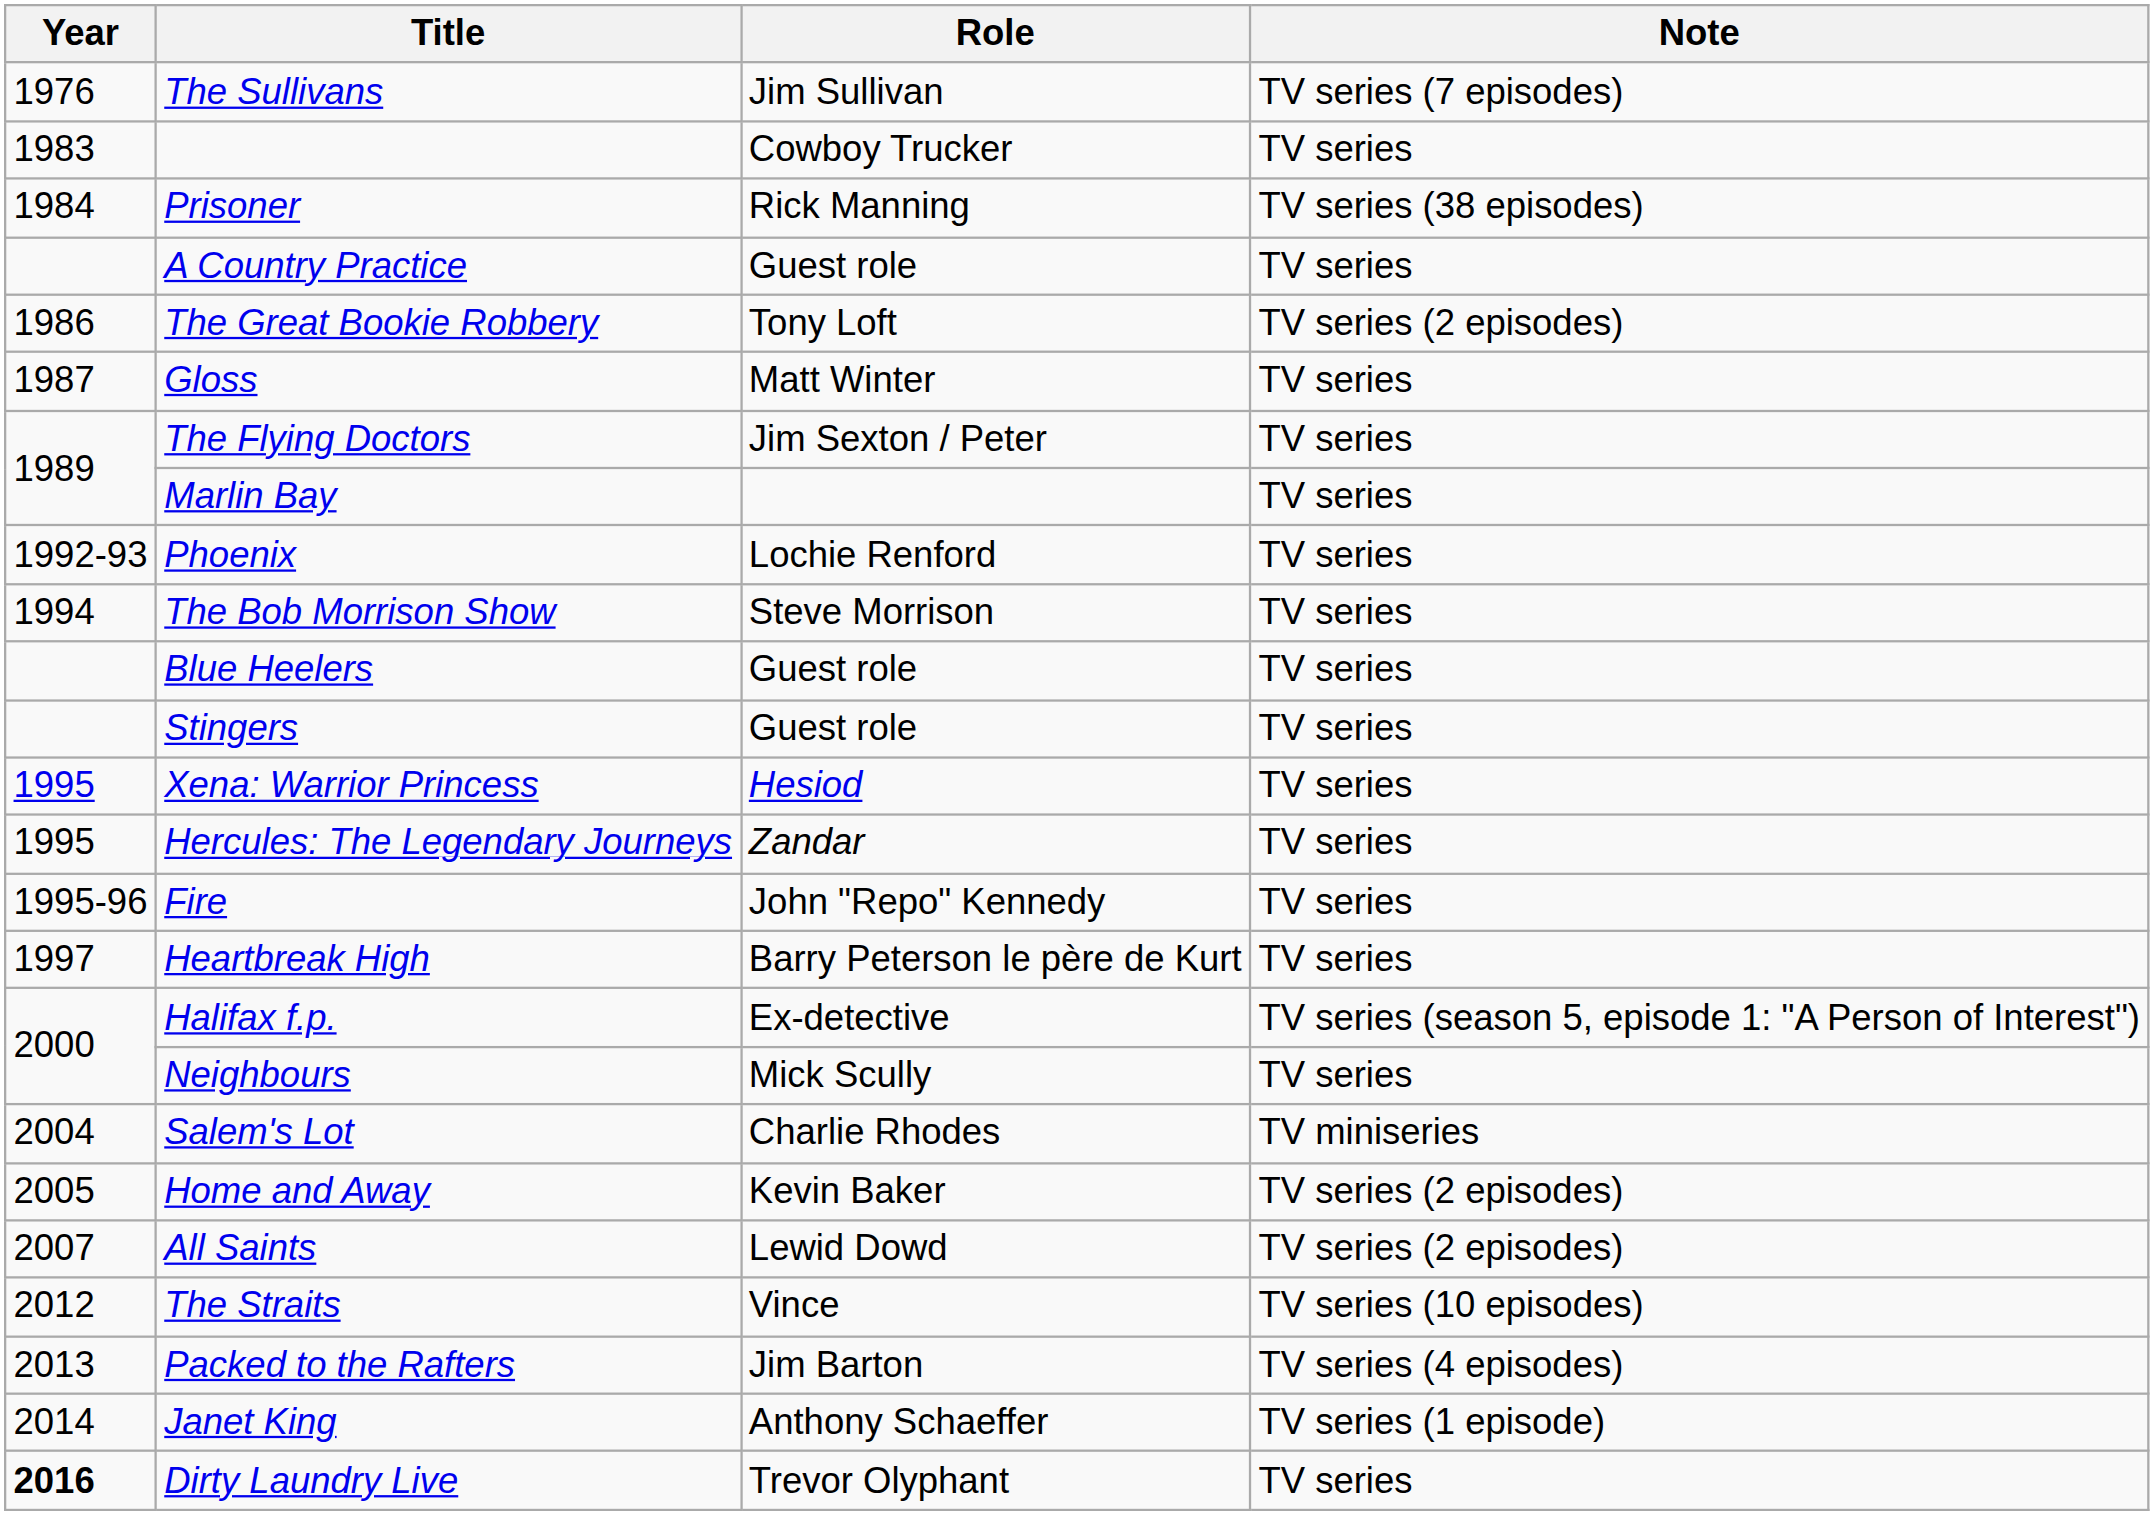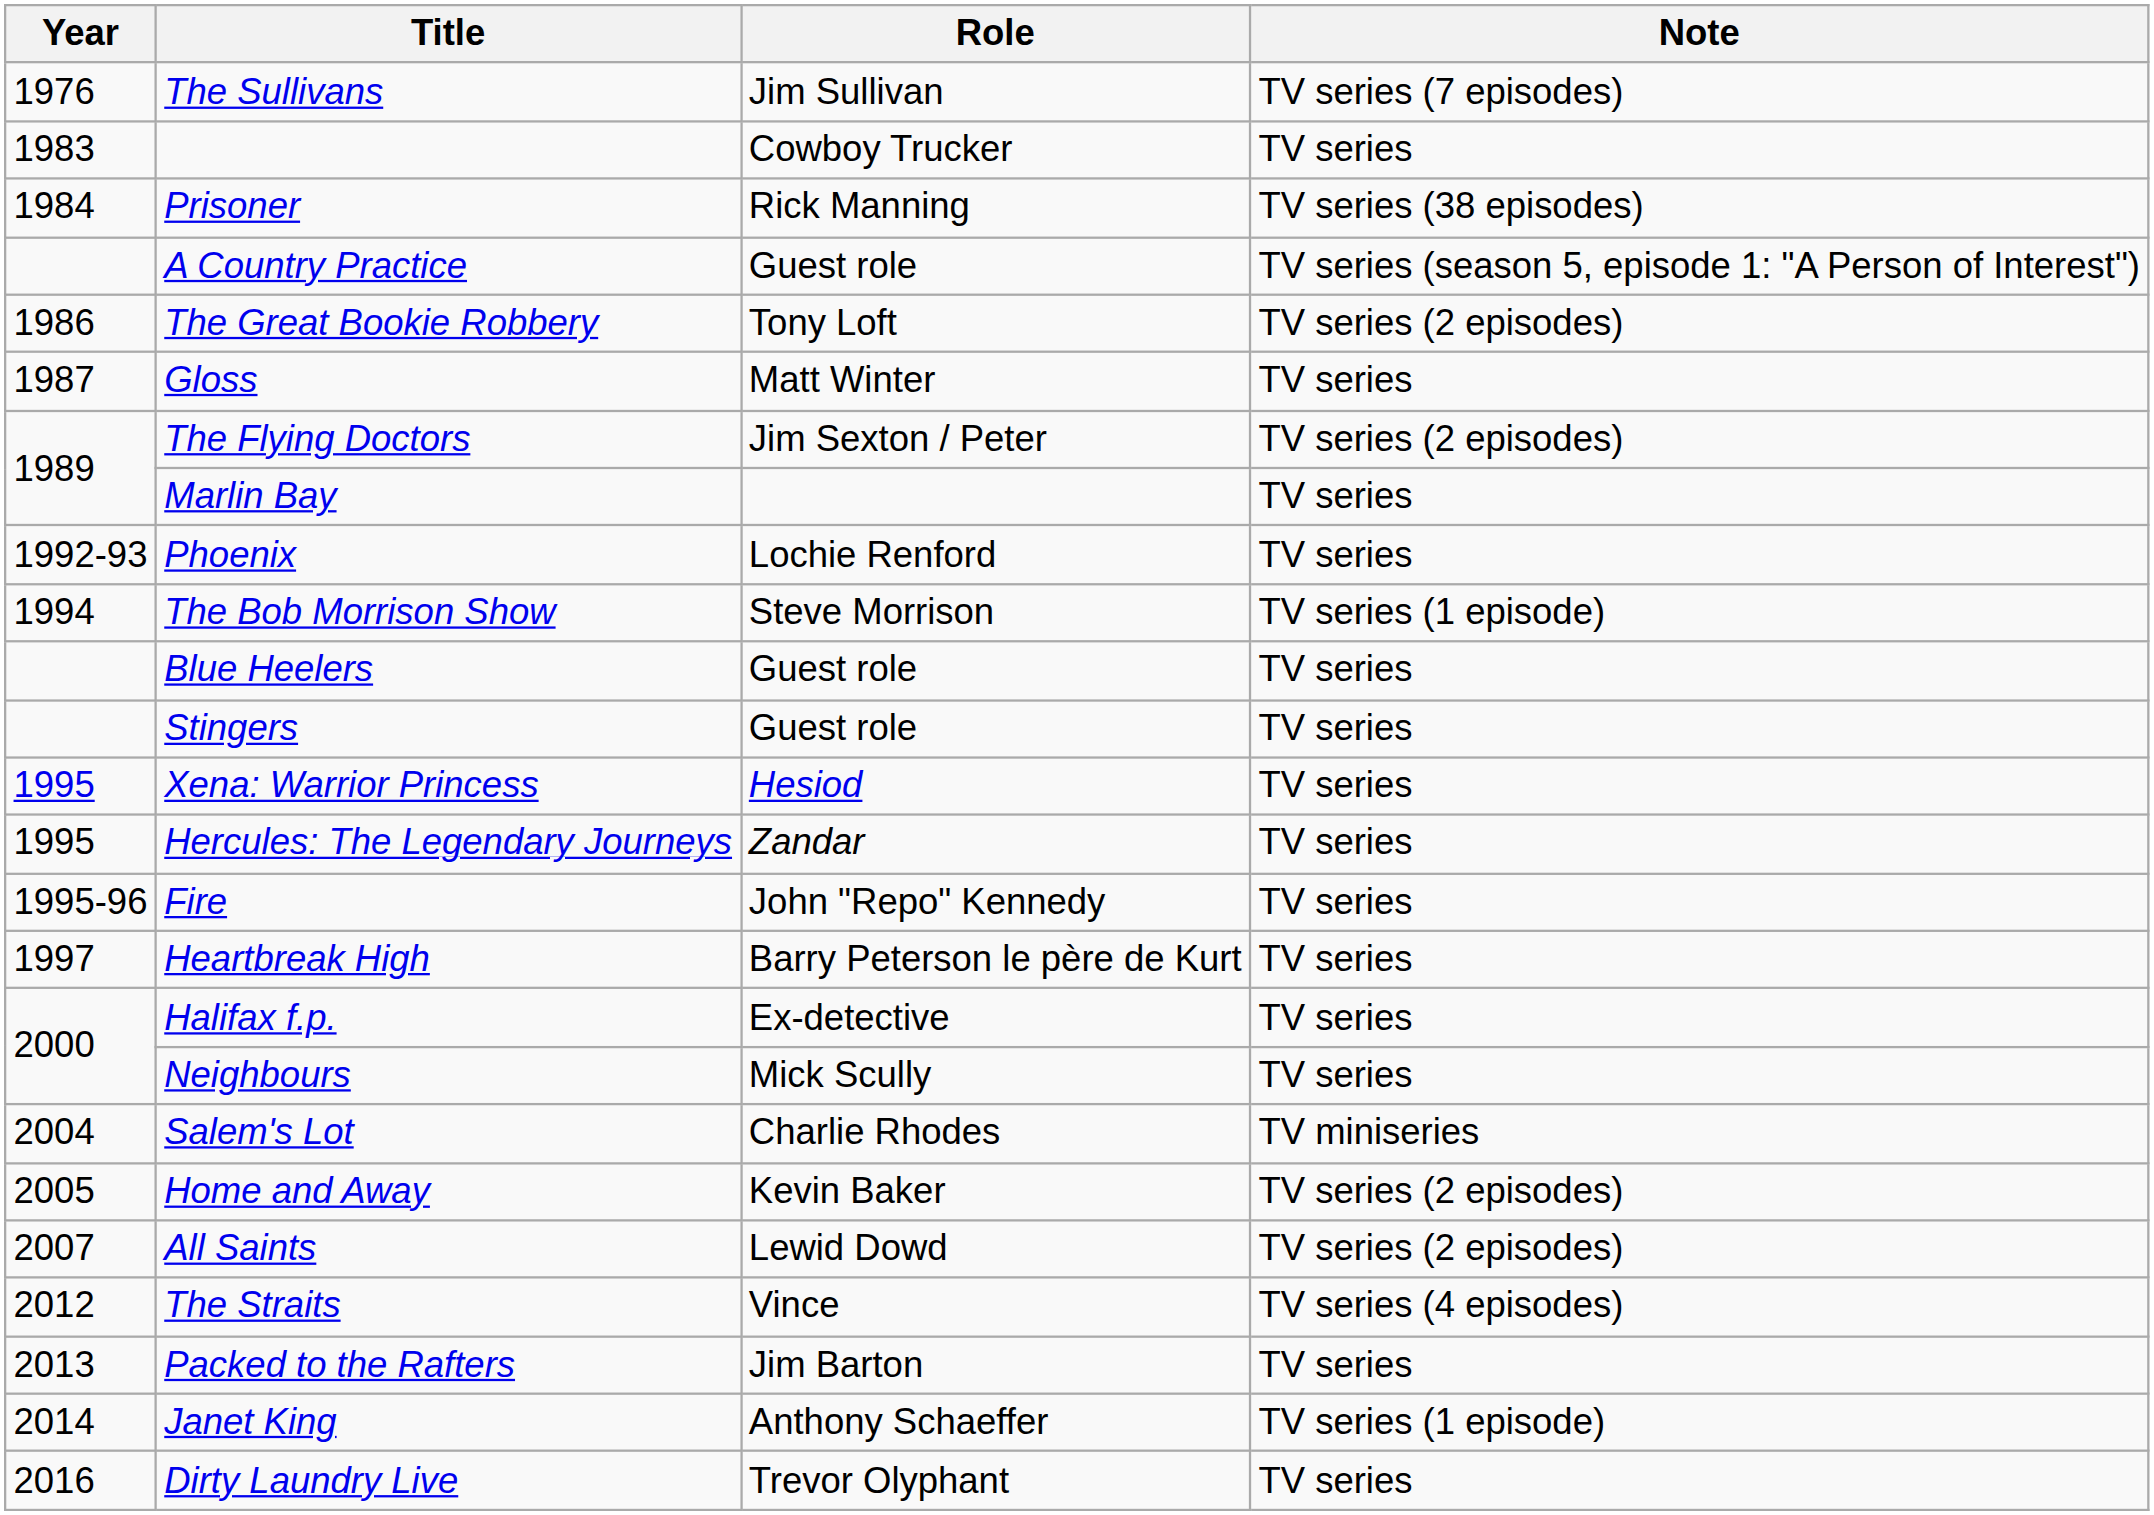A Country Practice | Note: TV series -> TV series (season 5, episode 1: "A Person of Interest")
The Flying Doctors | Note: TV series -> TV series (2 episodes)
The Bob Morrison Show | Note: TV series -> TV series (1 episode)
Halifax f.p. | Note: TV series (season 5, episode 1: "A Person of Interest") -> TV series
The Straits | Note: TV series (10 episodes) -> TV series (4 episodes)
Packed to the Rafters | Note: TV series (4 episodes) -> TV series
Dirty Laundry Live | Year: bold -> normal
